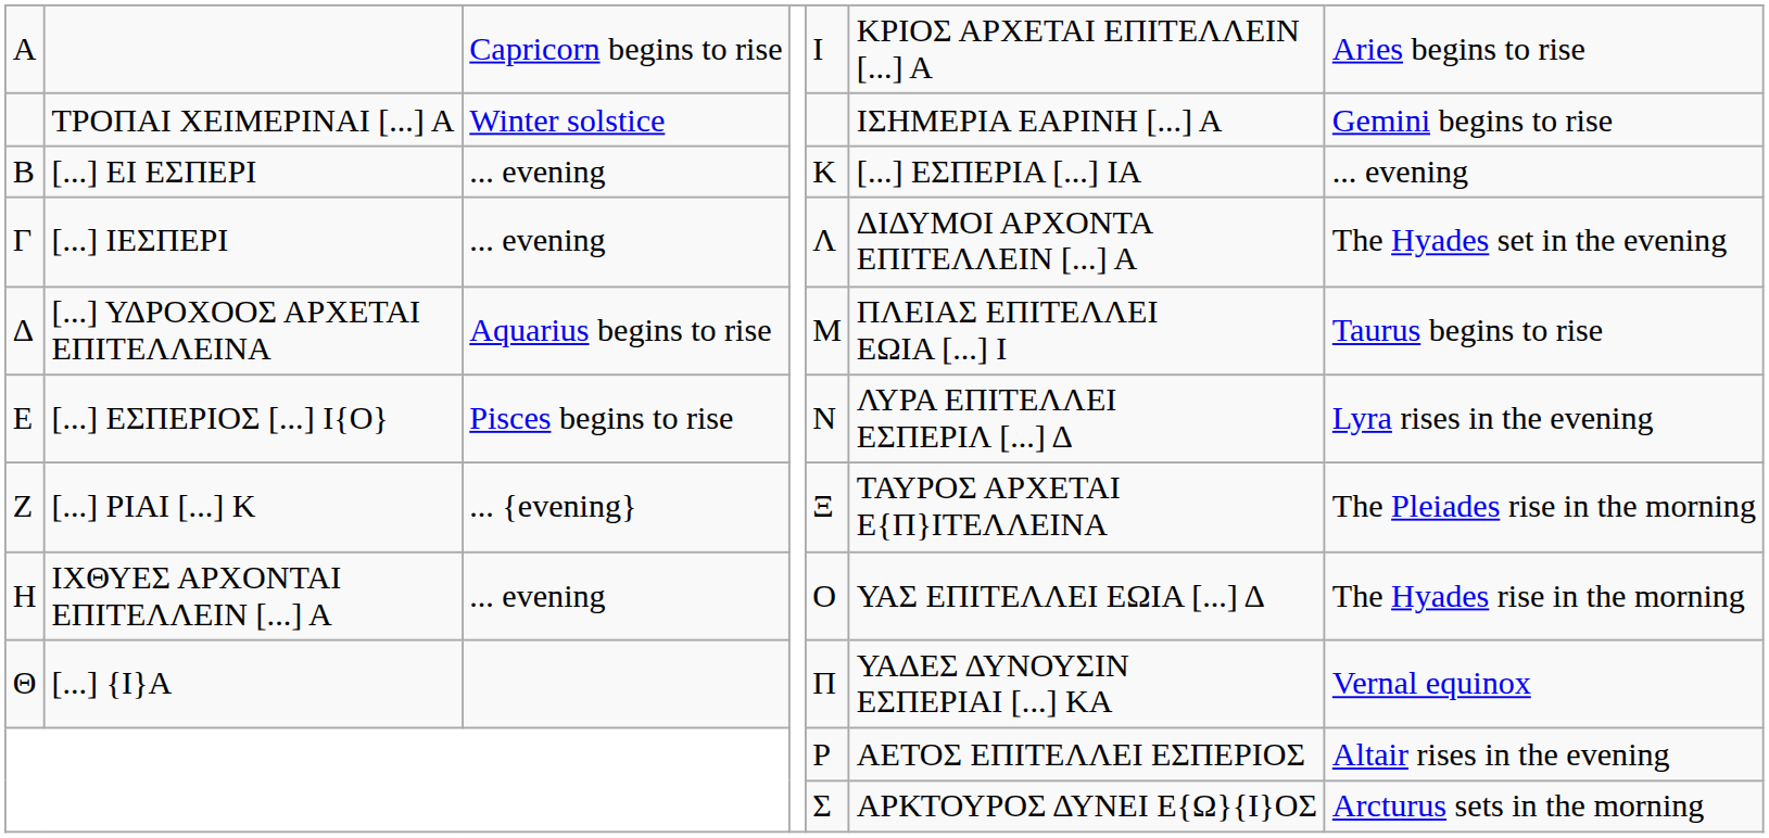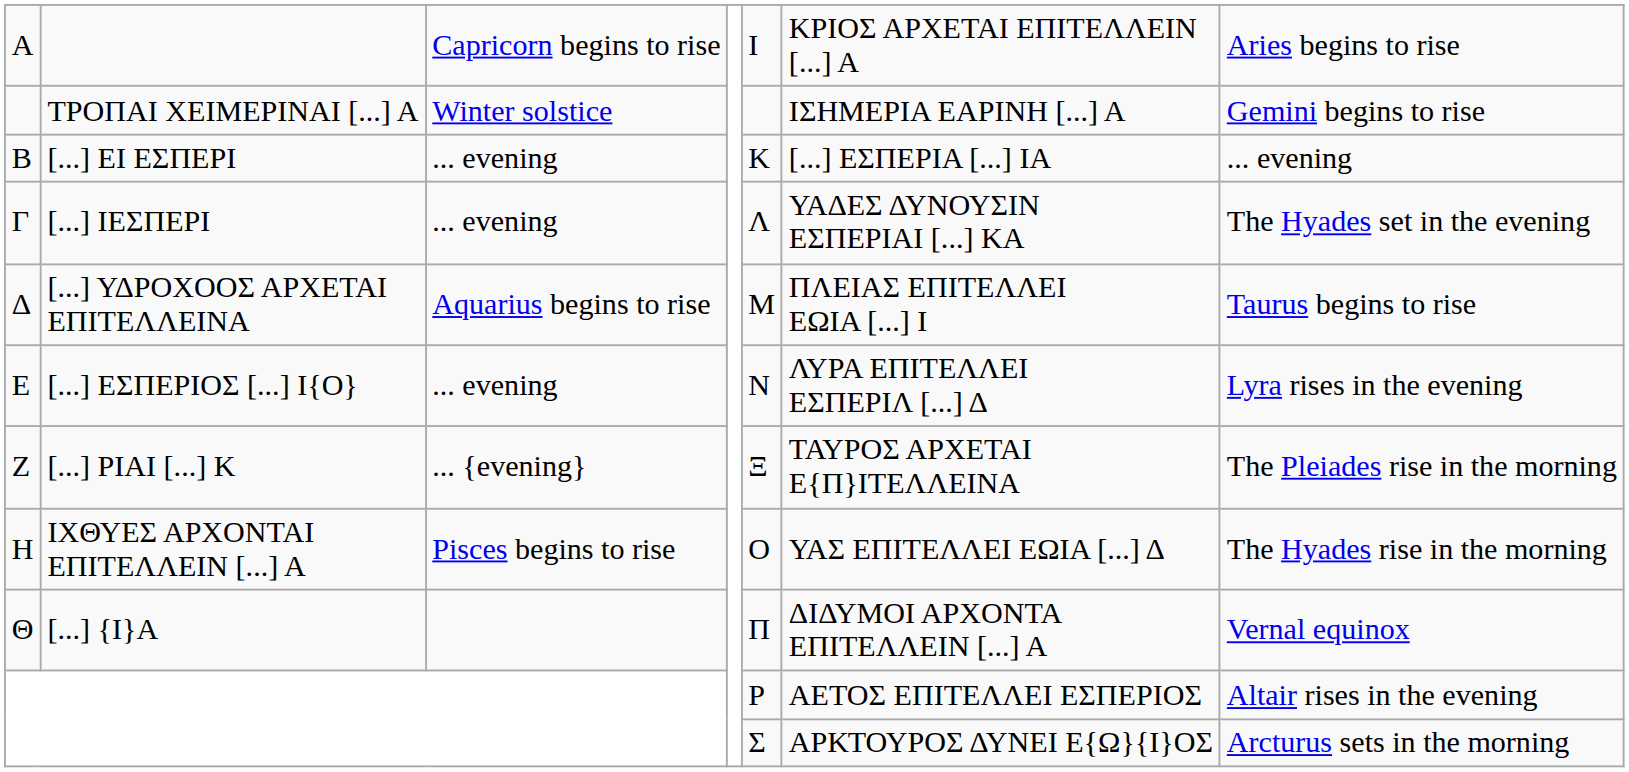[...] ΙΕΣΠΕΡΙ | column 6: ΔΙΔΥΜΟΙ ΑΡΧΟΝΤΑ ΕΠΙΤΕΛΛΕΙΝ [...] Α -> ΥΑΔΕΣ ΔΥΝΟΥΣΙΝ ΕΣΠΕΡΙΑΙ [...] ΚΑ
[...] ΕΣΠΕΡΙΟΣ [...] Ι{Ο} | column 3: Pisces begins to rise -> ... evening
ΙΧΘΥΕΣ ΑΡΧΟΝΤΑΙ ΕΠΙΤΕΛΛΕΙΝ [...] Α | column 3: ... evening -> Pisces begins to rise
[...] {Ι}Α | column 6: ΥΑΔΕΣ ΔΥΝΟΥΣΙΝ ΕΣΠΕΡΙΑΙ [...] ΚΑ -> ΔΙΔΥΜΟΙ ΑΡΧΟΝΤΑ ΕΠΙΤΕΛΛΕΙΝ [...] Α
